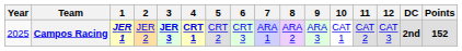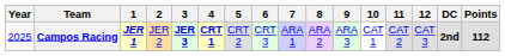Campos Racing | Points: 152 -> 112
